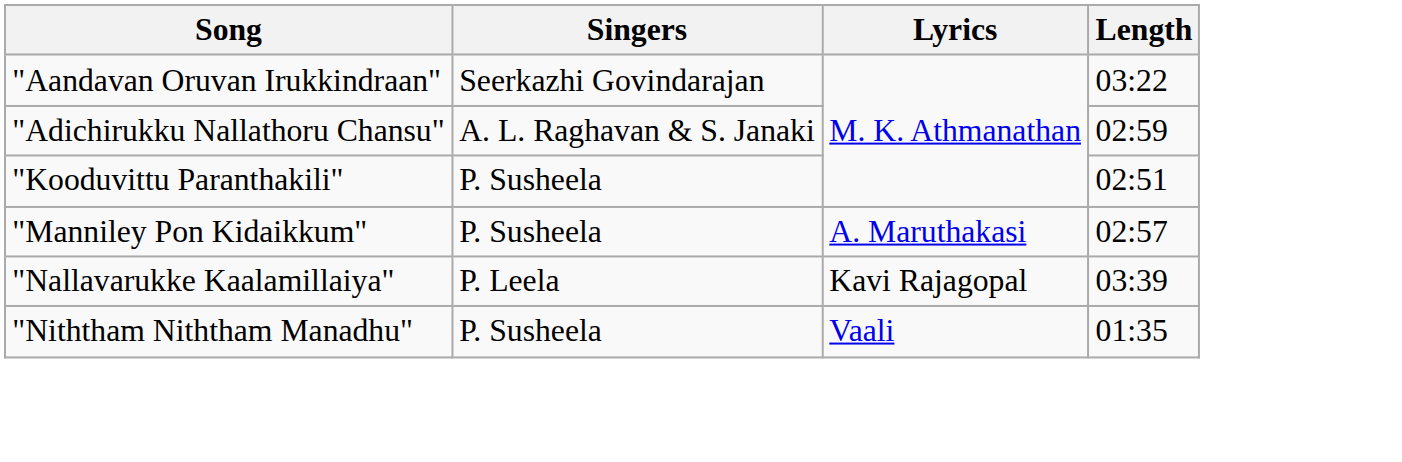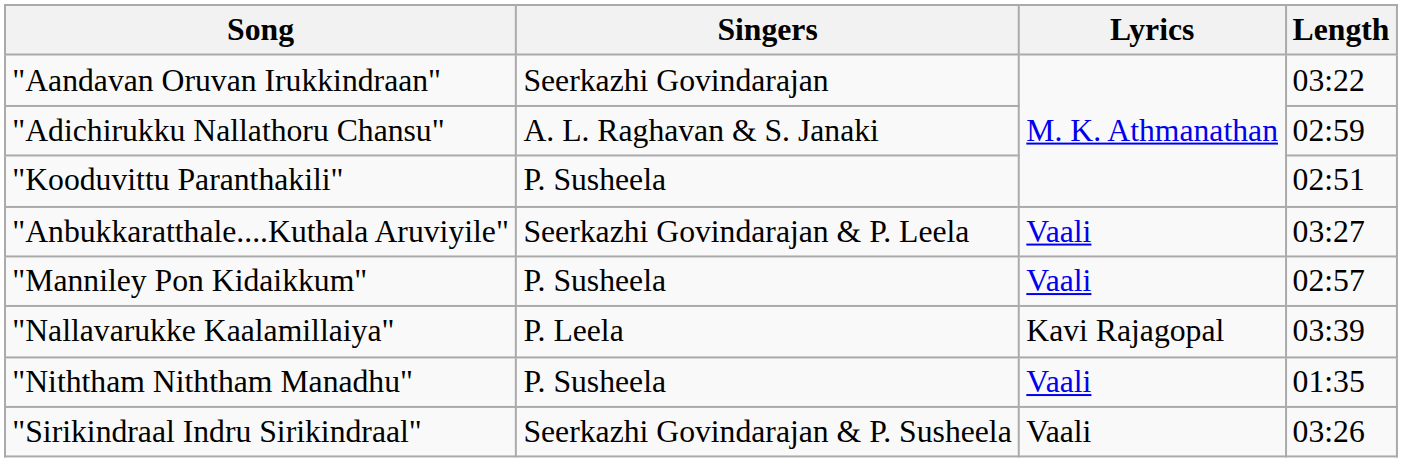+ row: "Anbukkaratthale....Kuthala Aruviyile" | Seerkazhi Govindarajan & P. Leela | Vaali | 03:27
"Manniley Pon Kidaikkum" | Lyrics: A. Maruthakasi -> Vaali
+ row: "Sirikindraal Indru Sirikindraal" | Seerkazhi Govindarajan & P. Susheela | Vaali | 03:26
